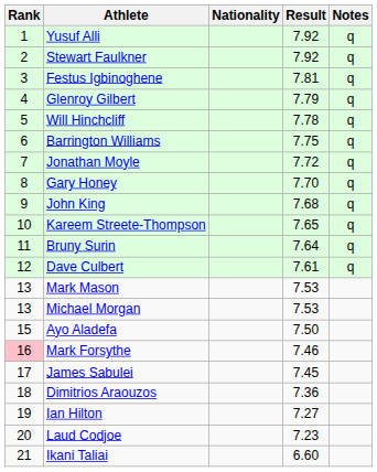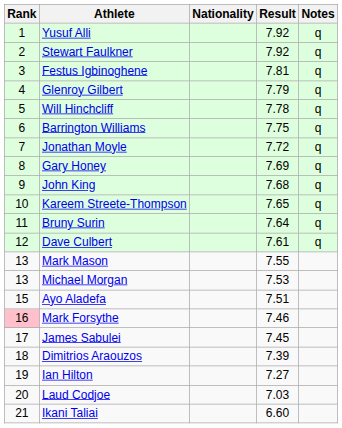Gary Honey | Result: 7.70 -> 7.69
Mark Mason | Result: 7.53 -> 7.55
Ayo Aladefa | Result: 7.50 -> 7.51
Dimitrios Araouzos | Result: 7.36 -> 7.39
Laud Codjoe | Result: 7.23 -> 7.03
